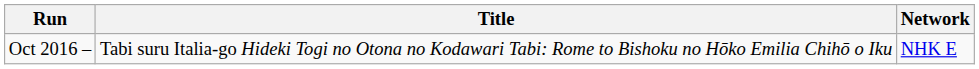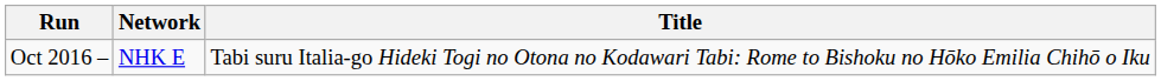columns swapped: Title <-> Network
